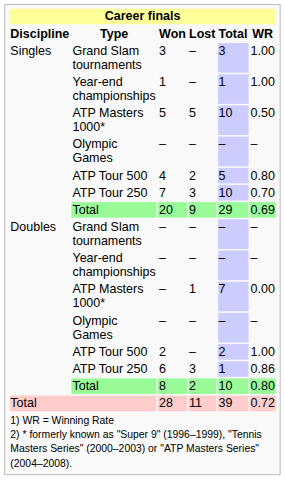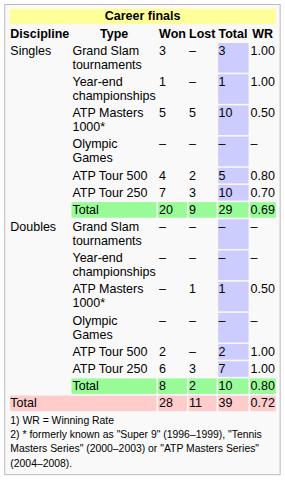ATP Masters 1000* / – | Total: 7 -> 1
ATP Masters 1000* / – | WR: 0.00 -> 0.50
6 | Total: 1 -> 7
6 | WR: 0.86 -> 1.00
